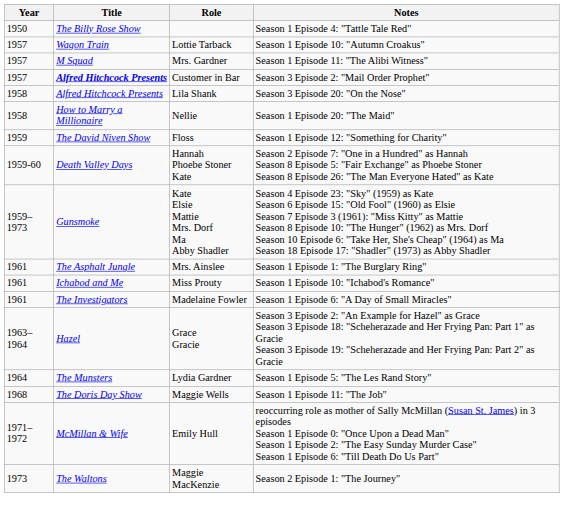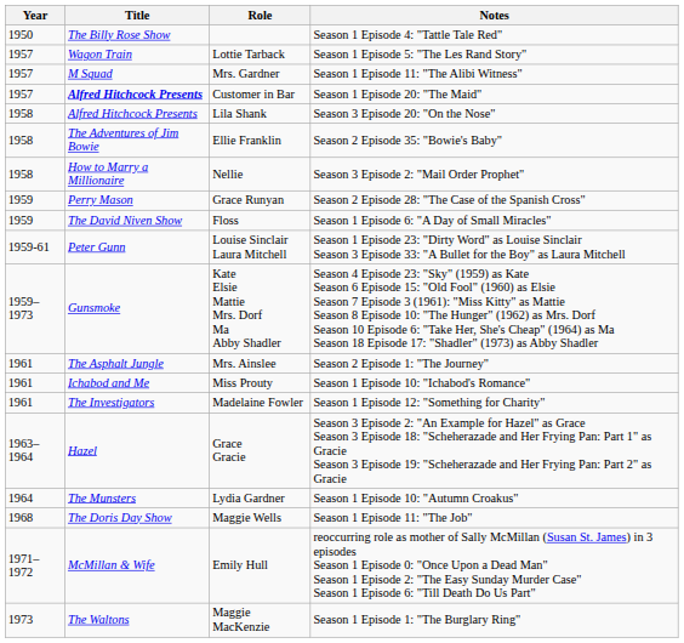Lottie Tarback | Notes: Season 1 Episode 10: "Autumn Croakus" -> Season 1 Episode 5: "The Les Rand Story"
Customer in Bar | Notes: Season 3 Episode 2: "Mail Order Prophet" -> Season 1 Episode 20: "The Maid"
+ row: 1958 | The Adventures of Jim Bowie | Ellie Franklin | Season 2 Episode 35: "Bowie's Baby"
Nellie | Notes: Season 1 Episode 20: "The Maid" -> Season 3 Episode 2: "Mail Order Prophet"
+ row: 1959 | Perry Mason | Grace Runyan | Season 2 Episode 28: "The Case of the Spanish Cross"
Floss | Notes: Season 1 Episode 12: "Something for Charity" -> Season 1 Episode 6: "A Day of Small Miracles"
- row: 1959-60 | Death Valley Days | Hannah Phoebe Stoner Kate | Season 2 Episode 7: "One in a Hundred" as Hannah Season 8 Episode 5: "Fair Exchange" as Phoebe Stoner Season 8 Episode 26: "The Man Everyone Hated" as Kate
+ row: 1959-61 | Peter Gunn | Louise Sinclair Laura Mitchell | Season 1 Episode 23: "Dirty Word" as Louise Sinclair Season 3 Episode 33: "A Bullet for the Boy" as Laura Mitchell
Mrs. Ainslee | Notes: Season 1 Episode 1: "The Burglary Ring" -> Season 2 Episode 1: "The Journey"
Madelaine Fowler | Notes: Season 1 Episode 6: "A Day of Small Miracles" -> Season 1 Episode 12: "Something for Charity"
Lydia Gardner | Notes: Season 1 Episode 5: "The Les Rand Story" -> Season 1 Episode 10: "Autumn Croakus"
Maggie MacKenzie | Notes: Season 2 Episode 1: "The Journey" -> Season 1 Episode 1: "The Burglary Ring"
